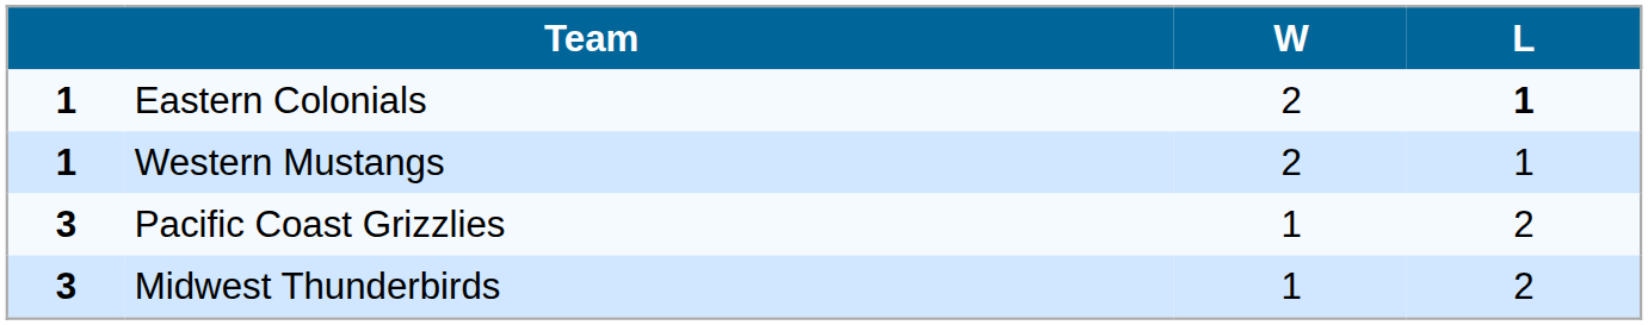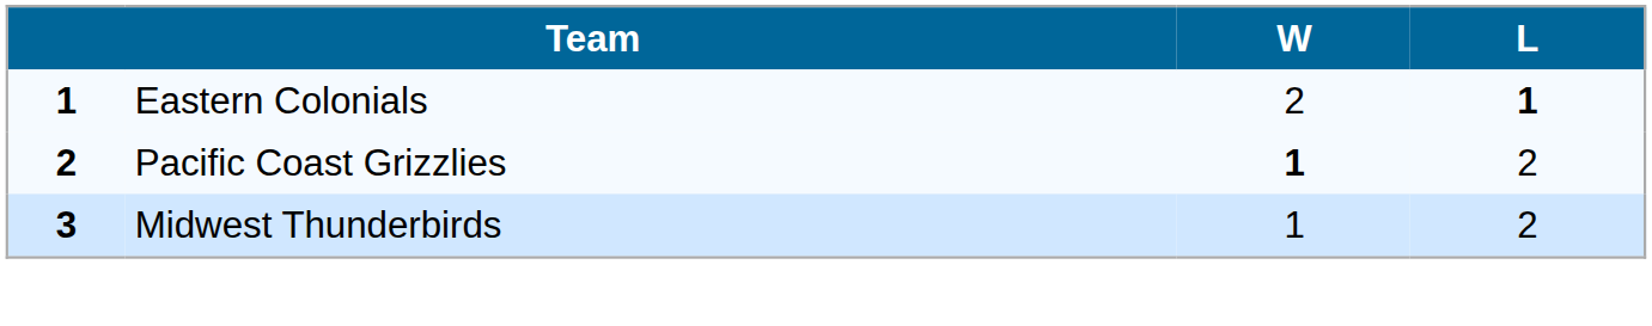- row: 1 | Western Mustangs | 2 | 1
Pacific Coast Grizzlies | column 1: 3 -> 2
Pacific Coast Grizzlies | W: normal -> bold
